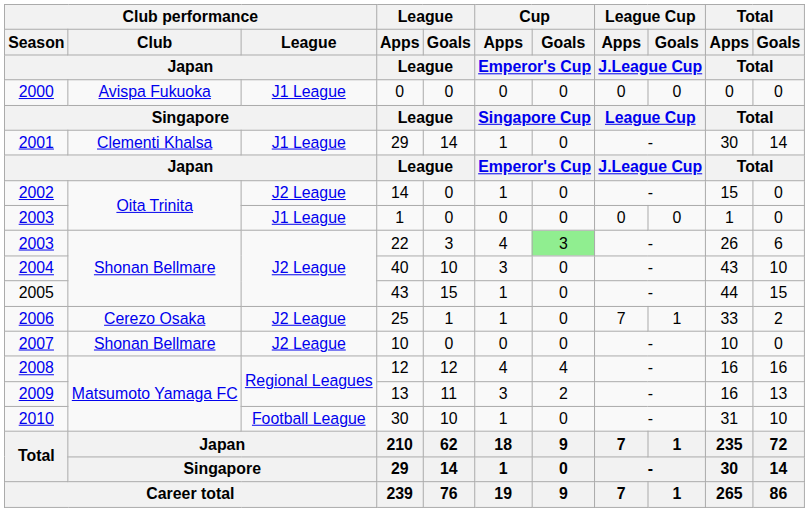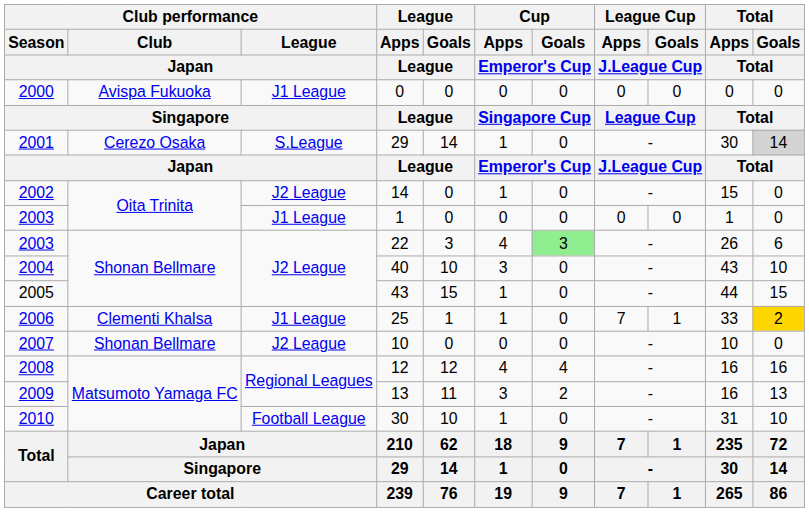2001 / 29 | Club performance / Club / Japan: Clementi Khalsa -> Cerezo Osaka
2001 / 29 | Club performance / League / Japan: J1 League -> S.League
2001 / 29 | Total / Goals / Total: no background -> lightgrey background
25 | Club performance / Club / Japan: Cerezo Osaka -> Clementi Khalsa
25 | Club performance / League / Japan: J2 League -> J1 League
25 | Total / Goals / Total: no background -> gold background
